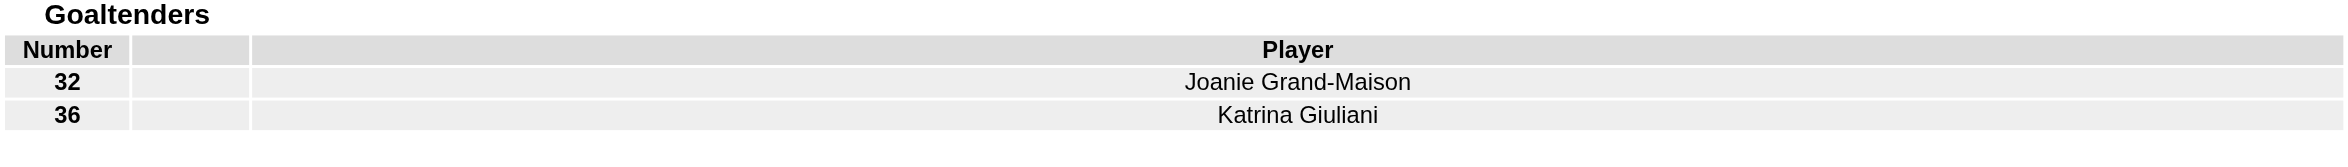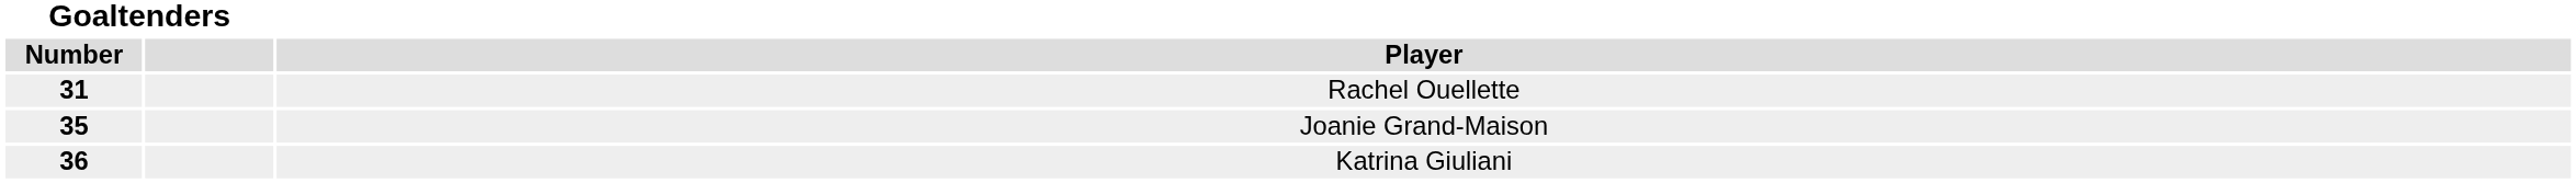+ row: 31 | Rachel Ouellette
Joanie Grand-Maison | Goaltenders / Number: 32 -> 35
